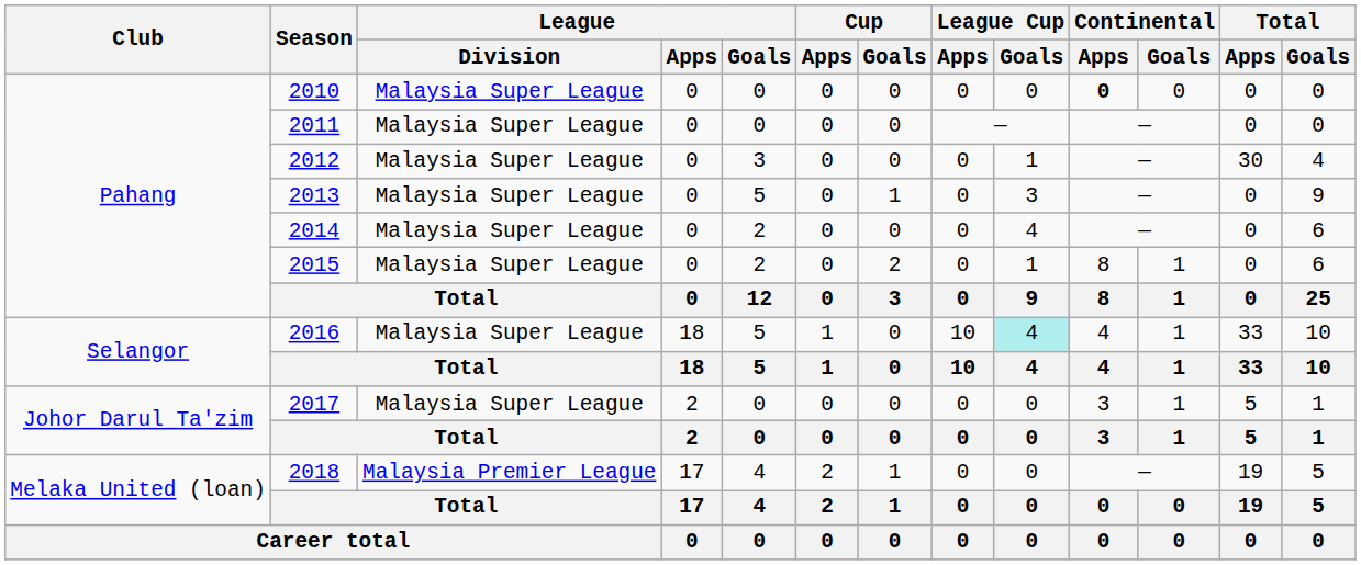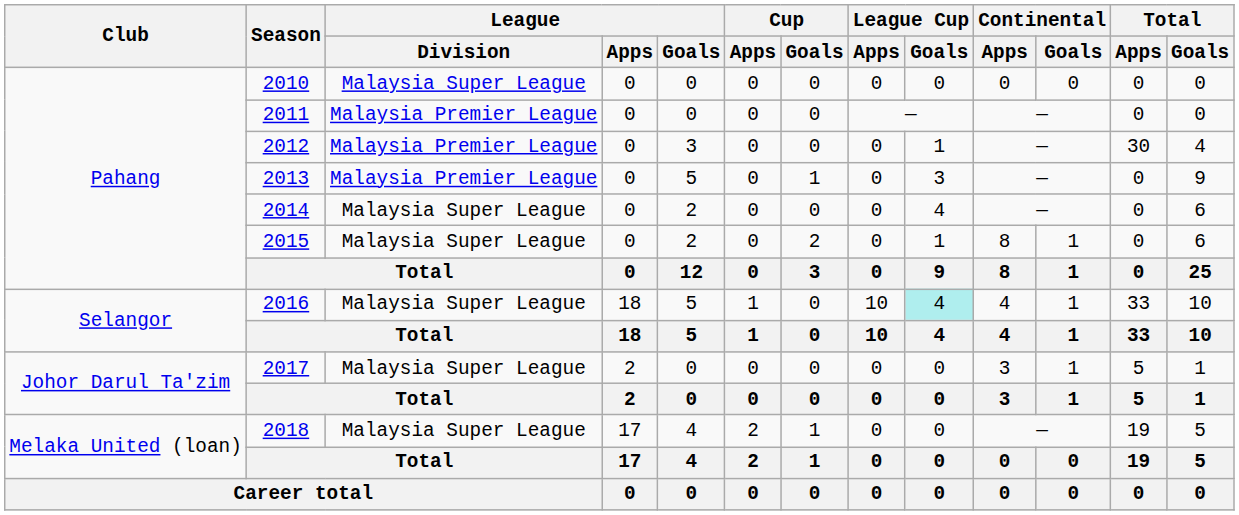2010 | Continental / Apps: bold -> normal
2011 | League / Division: Malaysia Super League -> Malaysia Premier League
2012 | League / Division: Malaysia Super League -> Malaysia Premier League
2013 | League / Division: Malaysia Super League -> Malaysia Premier League
2018 | League / Division: Malaysia Premier League -> Malaysia Super League
